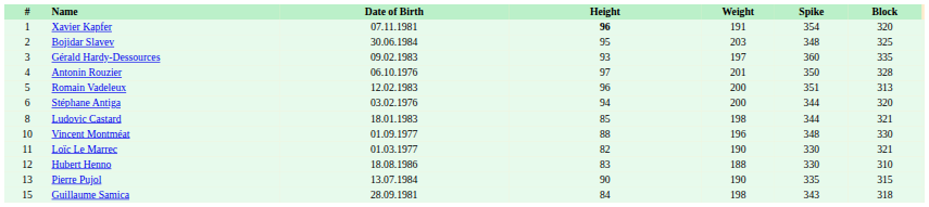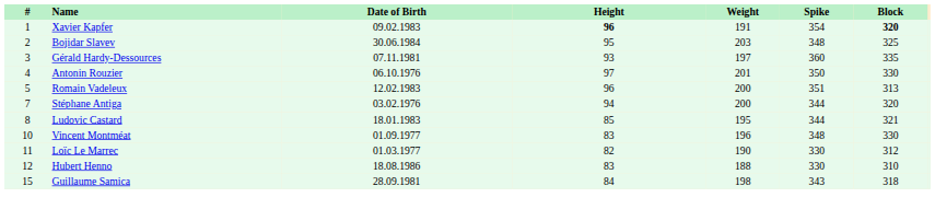Xavier Kapfer | Date of Birth: 07.11.1981 -> 09.02.1983
Xavier Kapfer | Block: normal -> bold
Gérald Hardy-Dessources | Date of Birth: 09.02.1983 -> 07.11.1981
Antonin Rouzier | Block: 328 -> 330
Stéphane Antiga | #: 6 -> 7
Ludovic Castard | Weight: 198 -> 195
Vincent Montméat | Height: 88 -> 83
Loïc Le Marrec | Block: 321 -> 312
- row: 13 | Pierre Pujol | 13.07.1984 | 90 | 190 | 335 | 315
